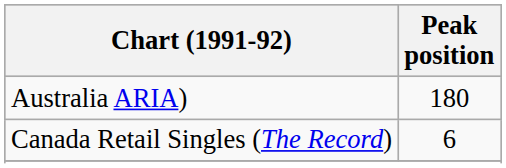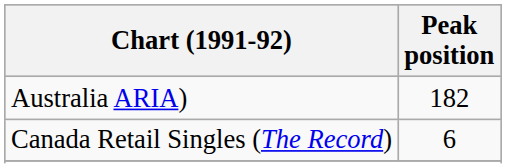Australia ARIA) | Peak position: 180 -> 182
